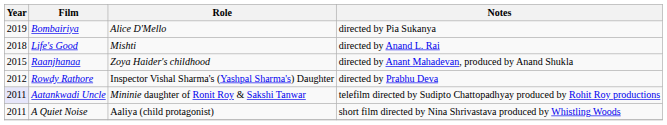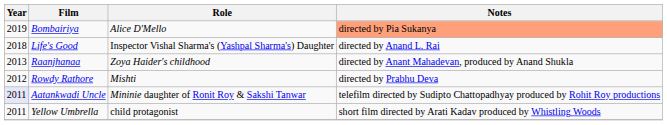Bombairiya | Notes: no background -> lightsalmon background
Life's Good | Role: Mishti -> Inspector Vishal Sharma's (Yashpal Sharma's) Daughter
Raanjhanaa | Year: 2015 -> 2013
Rowdy Rathore | Role: Inspector Vishal Sharma's (Yashpal Sharma's) Daughter -> Mishti
- row: 2011 | A Quiet Noise | Aaliya (child protagonist) | short film directed by Nina Shrivastava produced by Whistling Woods
+ row: 2011 | Yellow Umbrella | child protagonist | short film directed by Arati Kadav produced by Whistling Woods
